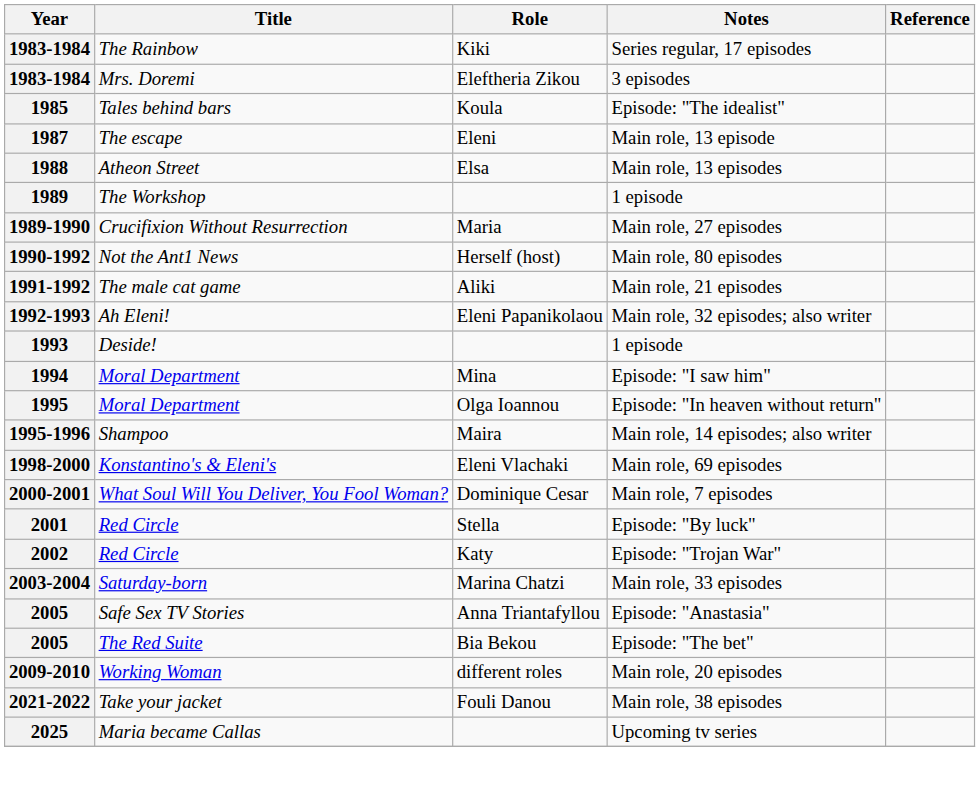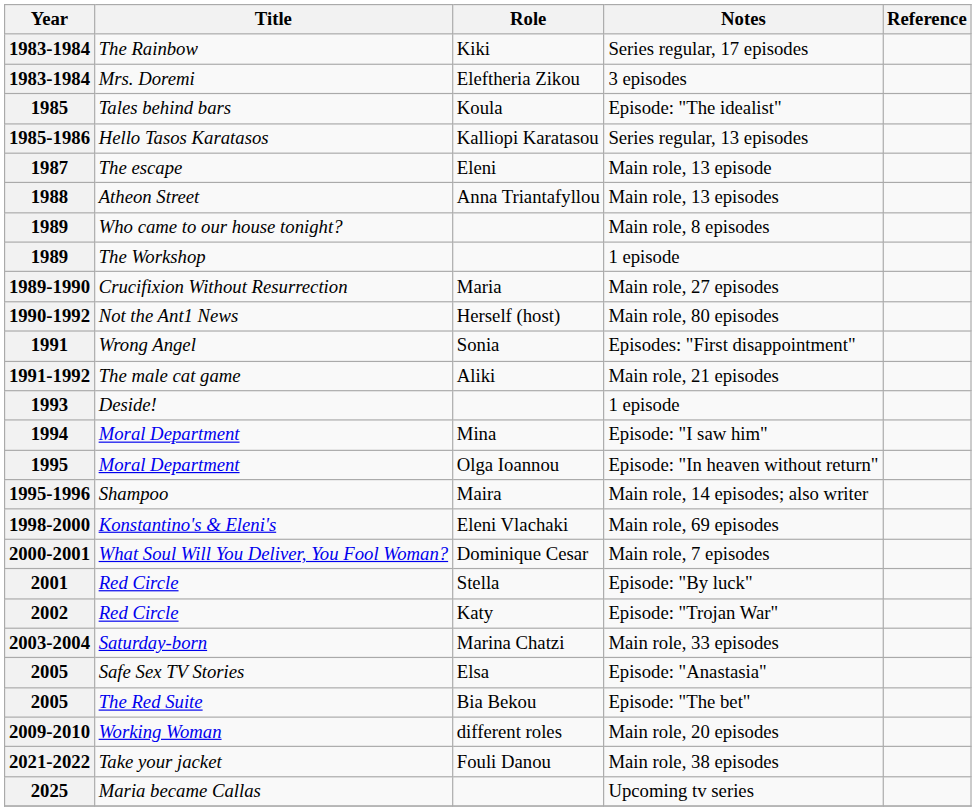+ row: 1985-1986 | Hello Tasos Karatasos | Kalliopi Karatasou | Series regular, 13 episodes
Main role, 13 episodes | Role: Elsa -> Anna Triantafyllou
+ row: 1989 | Who came to our house tonight? | Main role, 8 episodes
+ row: 1991 | Wrong Angel | Sonia | Episodes: "First disappointment"
- row: 1992-1993 | Ah Eleni! | Eleni Papanikolaou | Main role, 32 episodes; also writer
Episode: "Anastasia" | Role: Anna Triantafyllou -> Elsa
